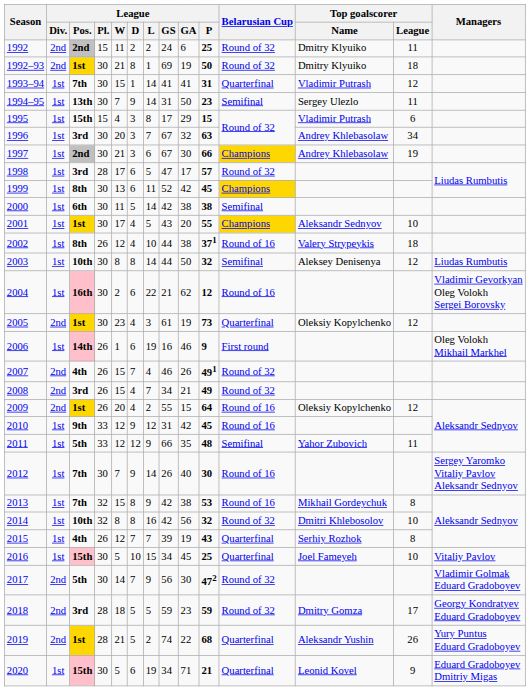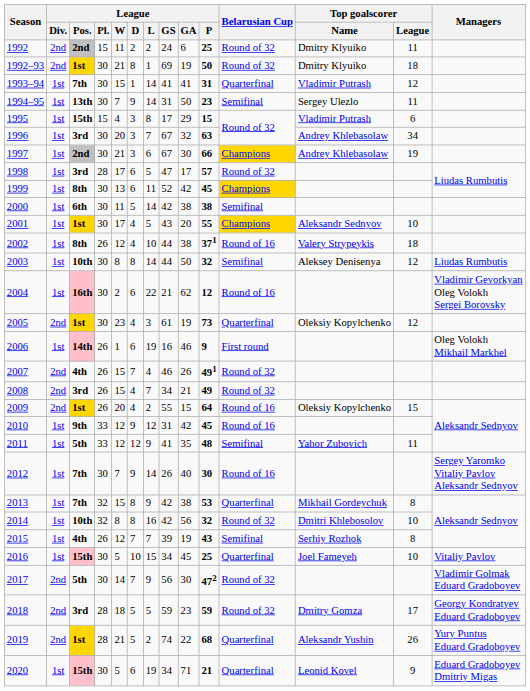2009 | Top goalscorer / League: 12 -> 15
2011 | League / GS: 66 -> 41
2013 | Belarusian Cup: Round of 16 -> Quarterfinal
2015 | Belarusian Cup: Quarterfinal -> Semifinal
